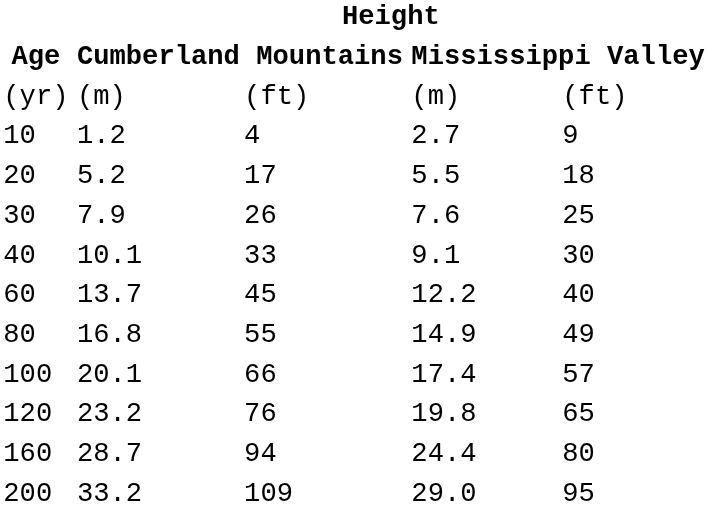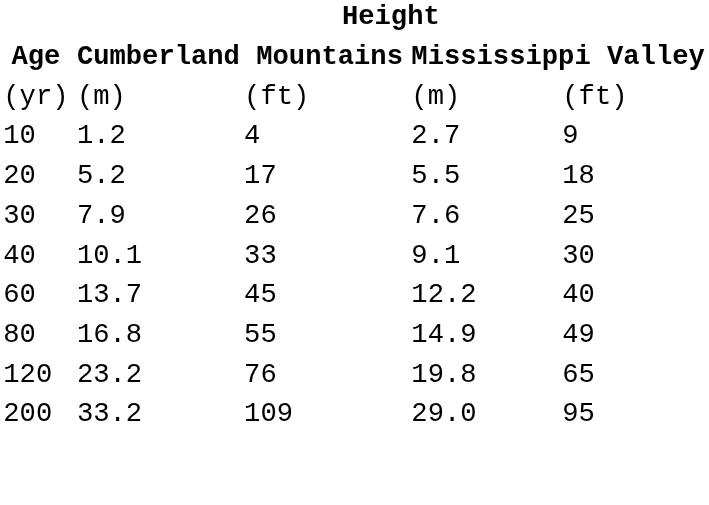- row: 100 | 20.1 | 66 | 17.4 | 57
- row: 160 | 28.7 | 94 | 24.4 | 80
